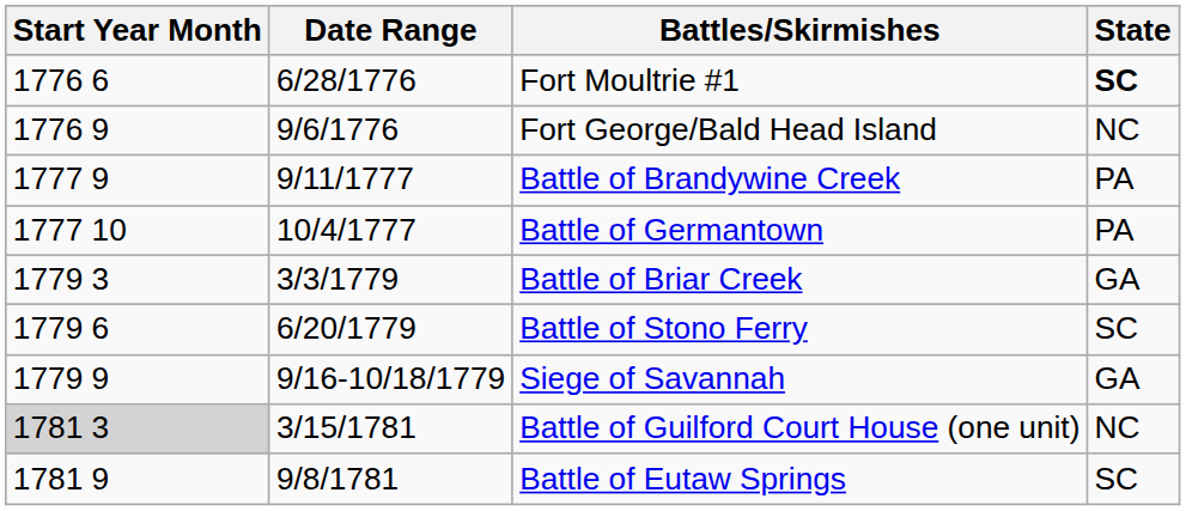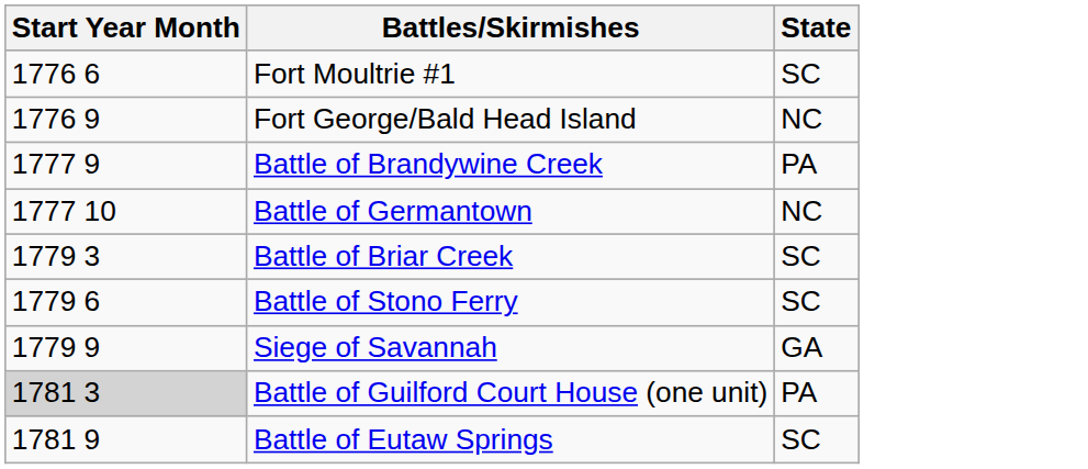- column: Date Range | 6/28/1776 | 9/6/1776 | 9/11/1777 | 10/4/1777 | 3/3/1779 | 6/20/1779 | 9/16-10/18/1779 | 3/15/1781 | 9/8/1781
Fort Moultrie #1 | State: bold -> normal
Battle of Germantown | State: PA -> NC
Battle of Briar Creek | State: GA -> SC
Battle of Guilford Court House (one unit) | State: NC -> PA
